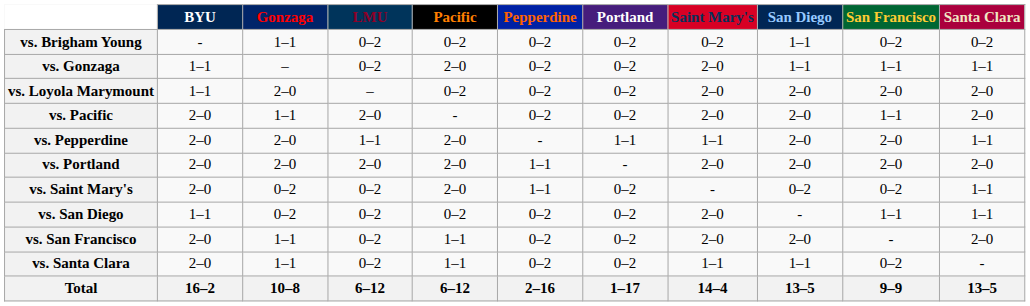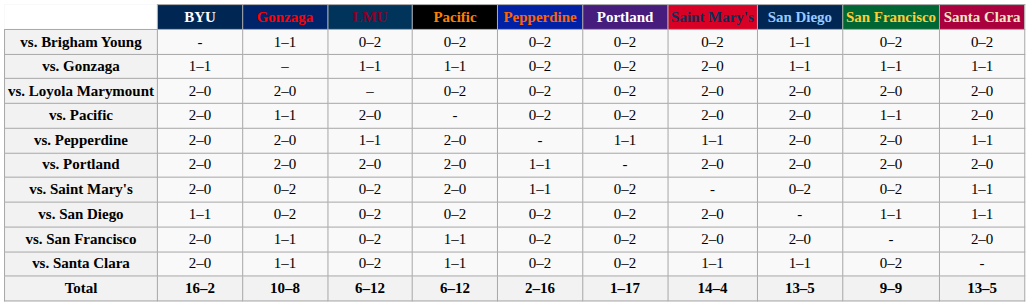vs. Gonzaga | LMU: 0–2 -> 1–1
vs. Gonzaga | Pacific: 2–0 -> 1–1
vs. Loyola Marymount | BYU: 1–1 -> 2–0
